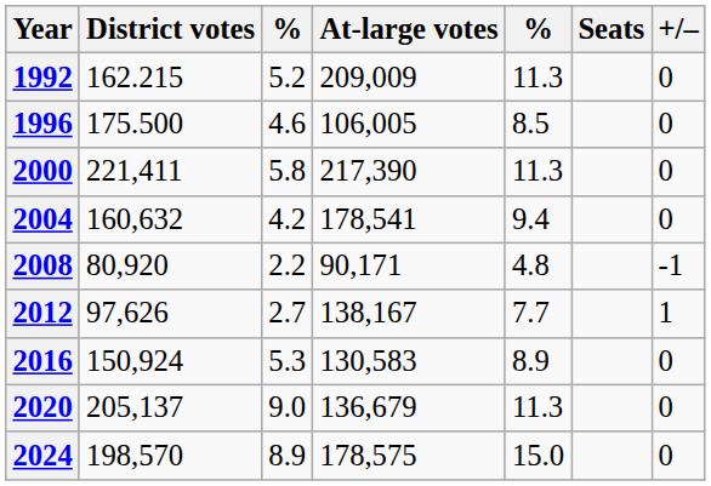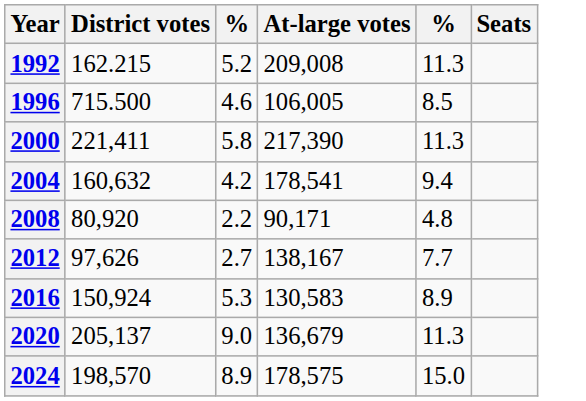- column: +/– | 0 | 0 | 0 | 0 | -1 | 1 | 0 | 0 | 0
1992 | At-large votes: 209,009 -> 209,008
1996 | District votes: 175.500 -> 715.500
